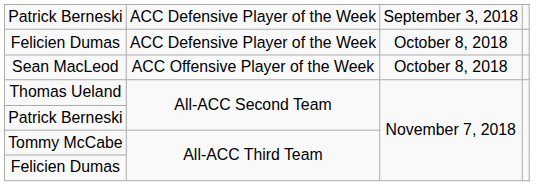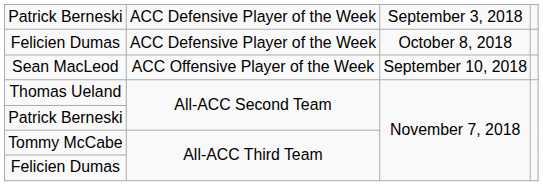Sean MacLeod | column 3: October 8, 2018 -> September 10, 2018
